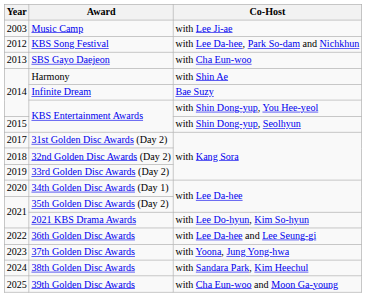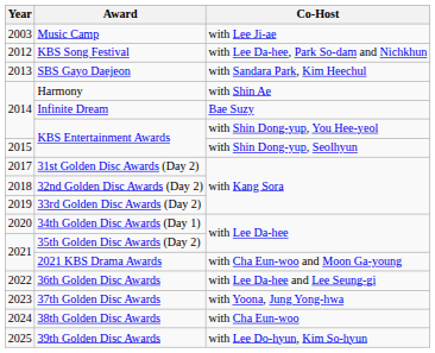SBS Gayo Daejeon | Co-Host: with Cha Eun-woo -> with Sandara Park, Kim Heechul
2021 KBS Drama Awards | Co-Host: with Lee Do-hyun, Kim So-hyun -> with Cha Eun-woo and Moon Ga-young
38th Golden Disc Awards | Co-Host: with Sandara Park, Kim Heechul -> with Cha Eun-woo
39th Golden Disc Awards | Co-Host: with Cha Eun-woo and Moon Ga-young -> with Lee Do-hyun, Kim So-hyun
